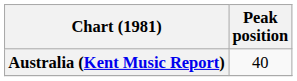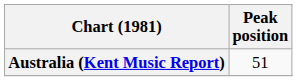Australia (Kent Music Report) | Peak position: 40 -> 51
